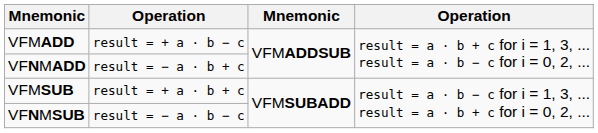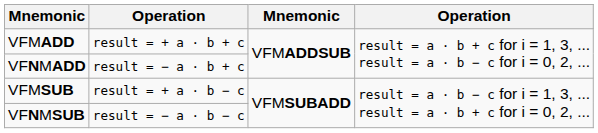VFMADD | column 2: result = + a · b − c -> result = + a · b + c
VFMSUB | column 2: result = + a · b + c -> result = + a · b − c
